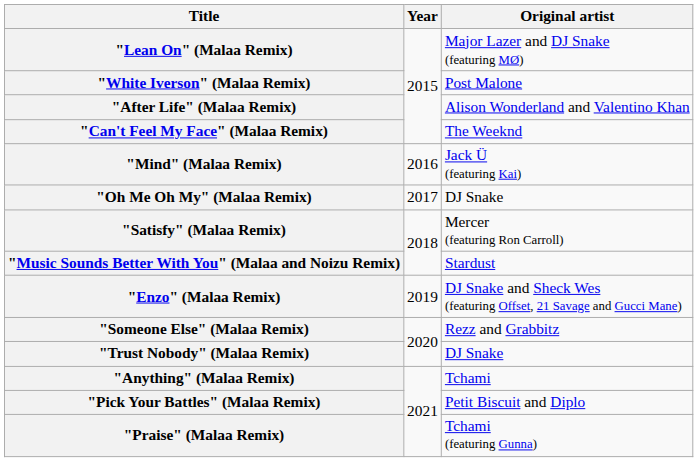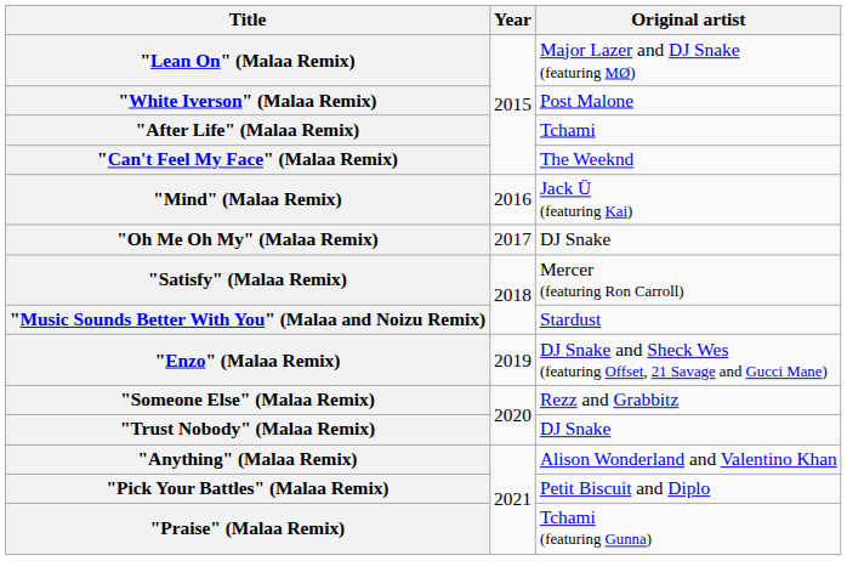"After Life" (Malaa Remix) | Original artist: Alison Wonderland and Valentino Khan -> Tchami
"Anything" (Malaa Remix) | Original artist: Tchami -> Alison Wonderland and Valentino Khan
